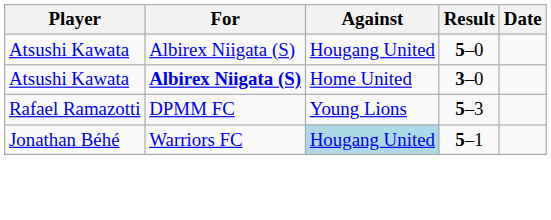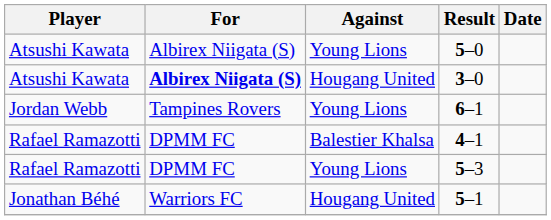5–0 | Against: Hougang United -> Young Lions
3–0 | Against: Home United -> Hougang United
+ row: Jordan Webb | Tampines Rovers | Young Lions | 6–1
+ row: Rafael Ramazotti | DPMM FC | Balestier Khalsa | 4–1
5–1 | Against: lightblue background -> no background
